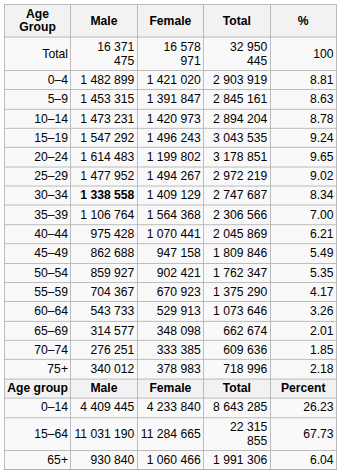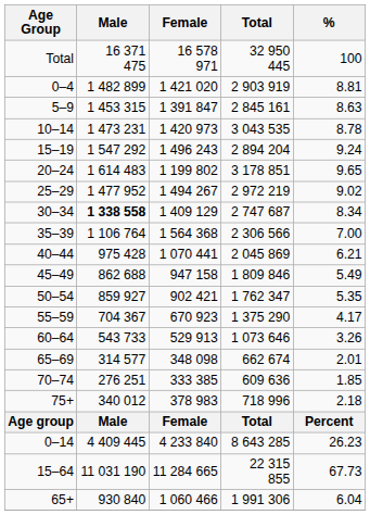10–14 | Total: 2 894 204 -> 3 043 535
15–19 | Total: 3 043 535 -> 2 894 204
